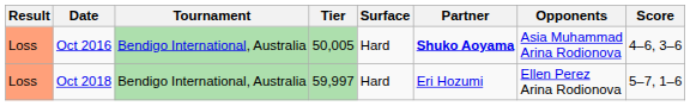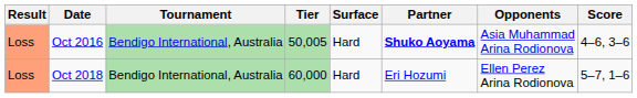Oct 2018 | Tier: 59,997 -> 60,000
